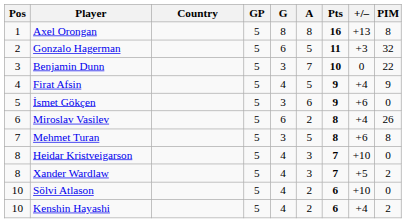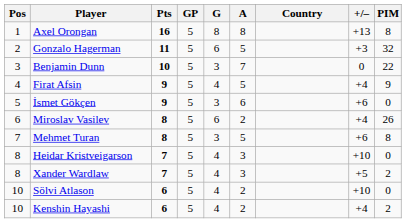columns swapped: Country <-> Pts
